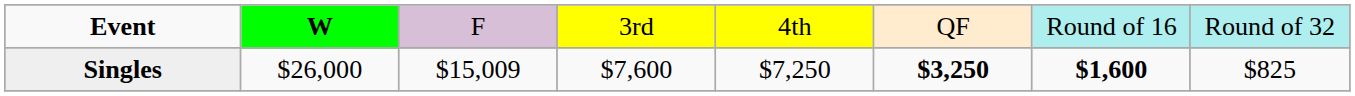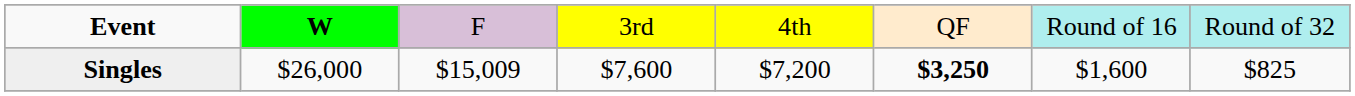Singles | column 5: $7,250 -> $7,200
Singles | column 7: bold -> normal
